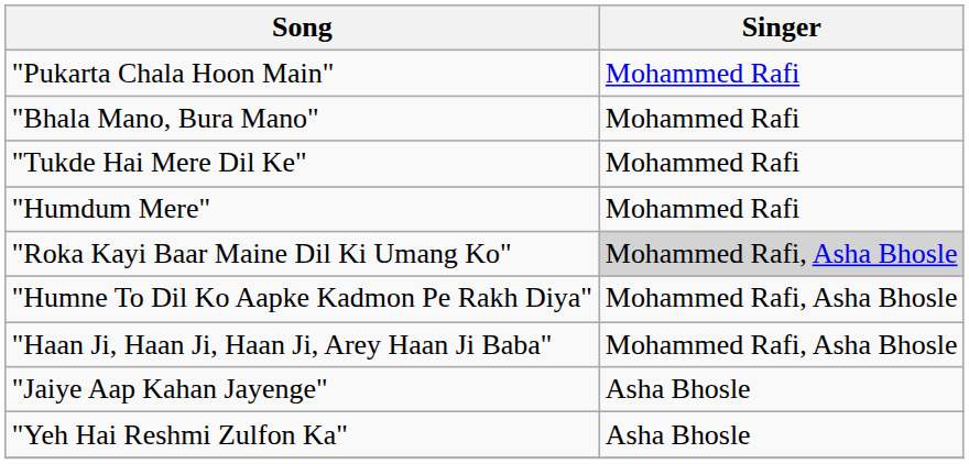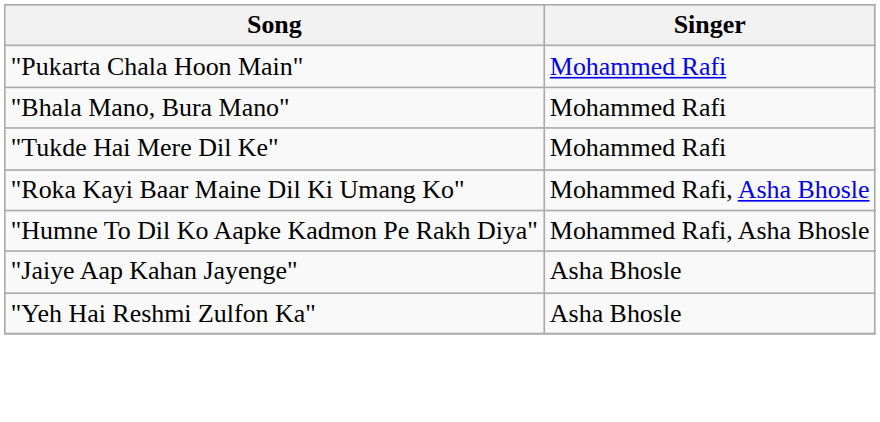- row: "Humdum Mere" | Mohammed Rafi
"Roka Kayi Baar Maine Dil Ki Umang Ko" | Singer: lightgrey background -> no background
- row: "Haan Ji, Haan Ji, Haan Ji, Arey Haan Ji Baba" | Mohammed Rafi, Asha Bhosle
